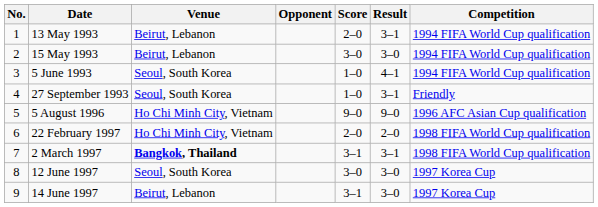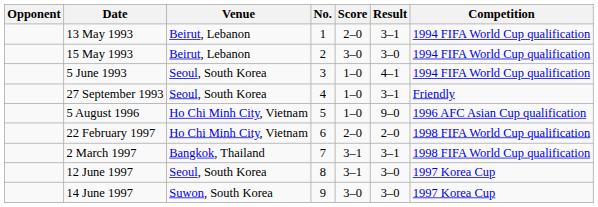columns swapped: No. <-> Opponent
5 August 1996 | Score: 9–0 -> 1–0
2 March 1997 | Venue: bold -> normal
12 June 1997 | Score: 3–0 -> 3–1
14 June 1997 | Venue: Beirut, Lebanon -> Suwon, South Korea
14 June 1997 | Score: 3–1 -> 3–0
